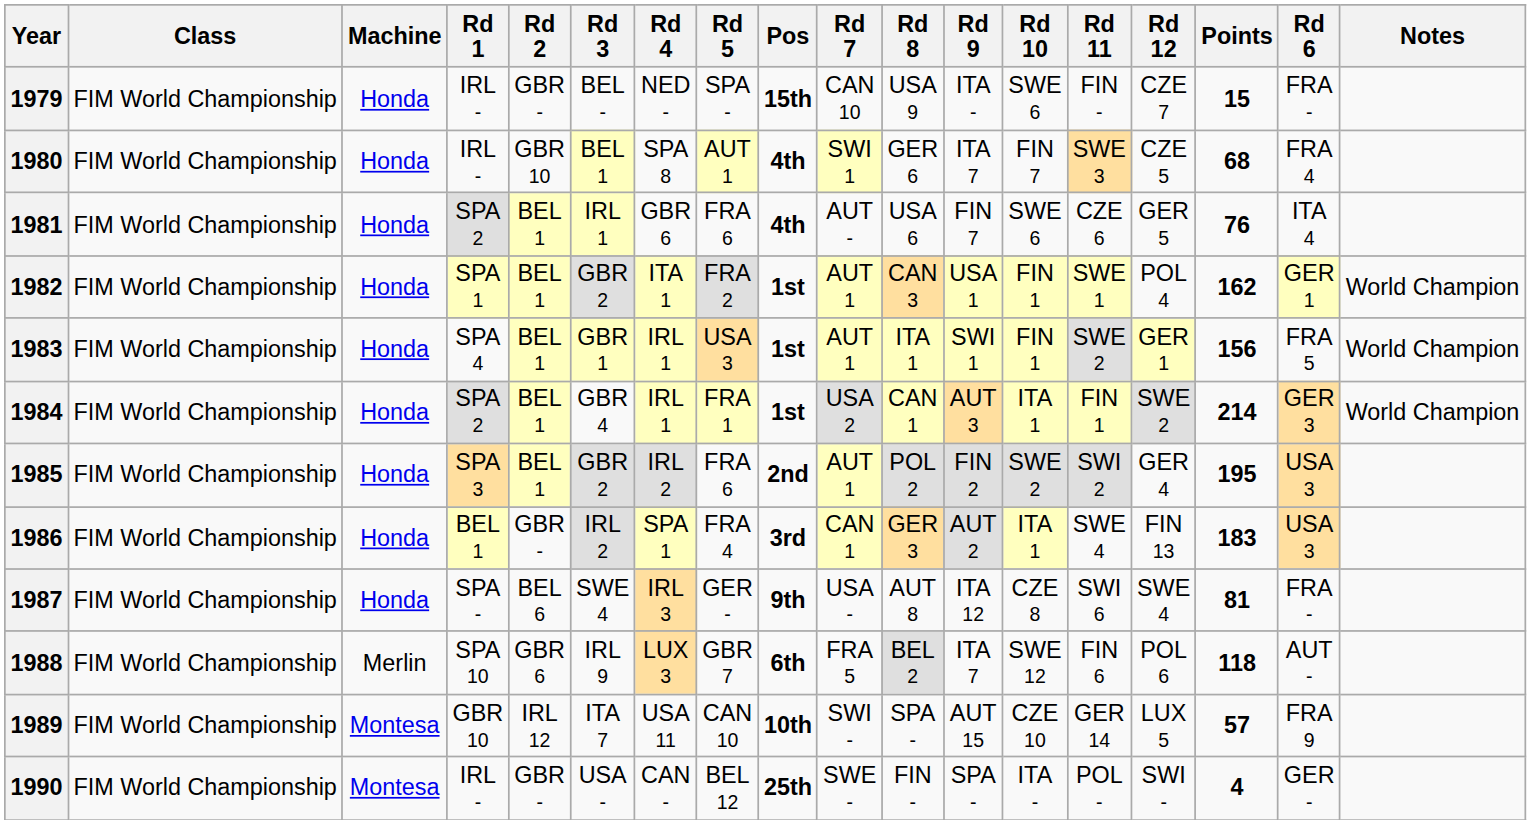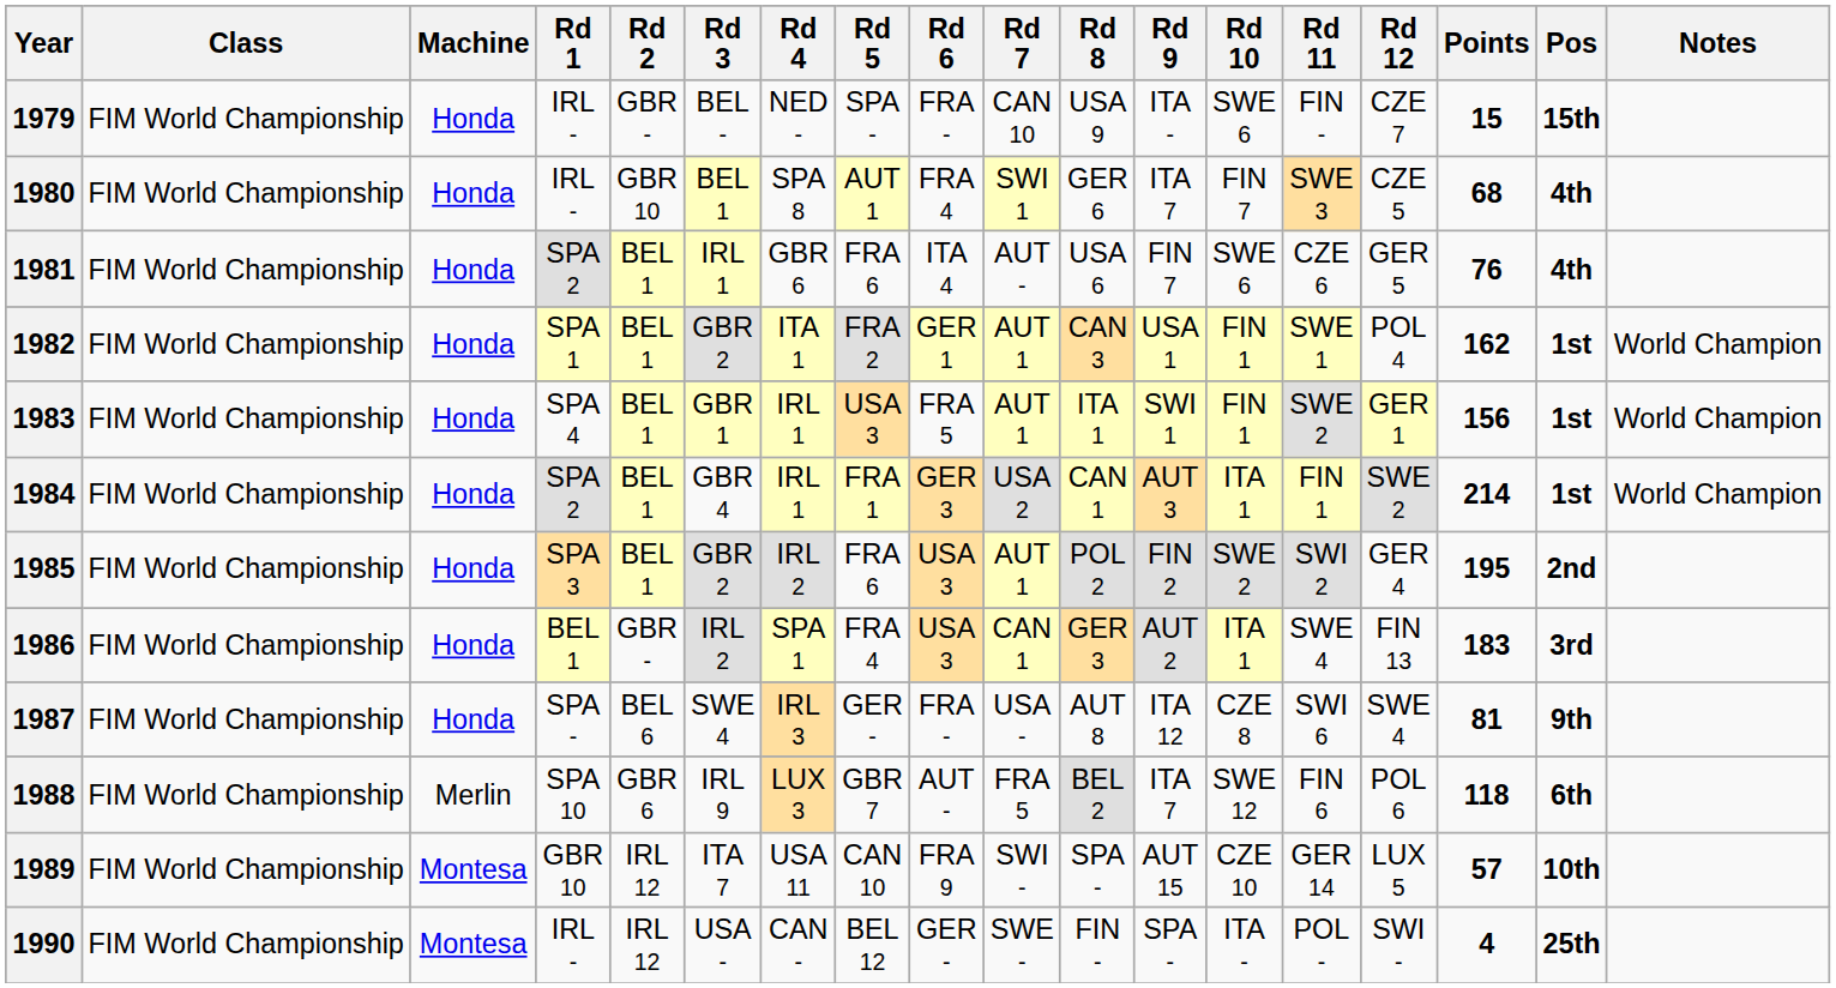columns swapped: Rd 6 <-> Pos
1990 | Rd 2: GBR - -> IRL 12
